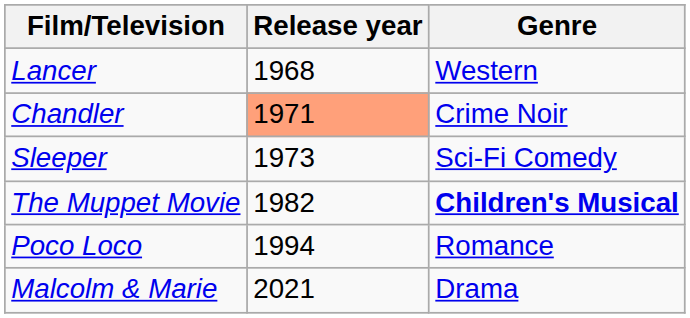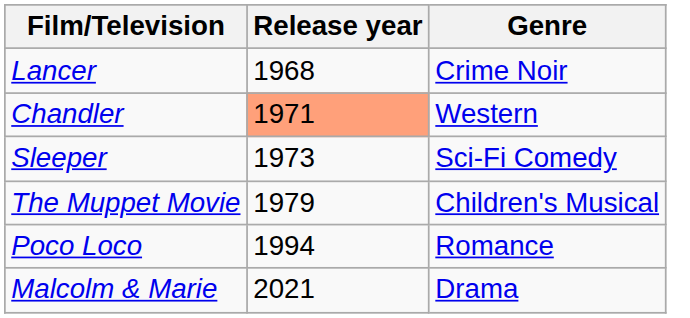Lancer | Genre: Western -> Crime Noir
Chandler | Genre: Crime Noir -> Western
The Muppet Movie | Release year: 1982 -> 1979
The Muppet Movie | Genre: bold -> normal
